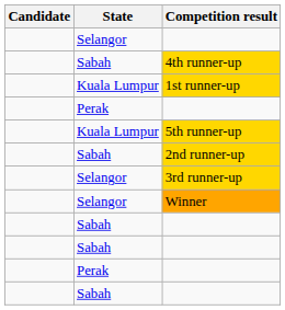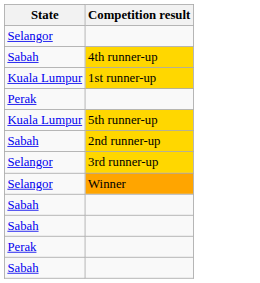- column: Candidate
